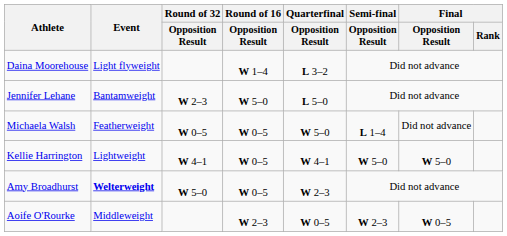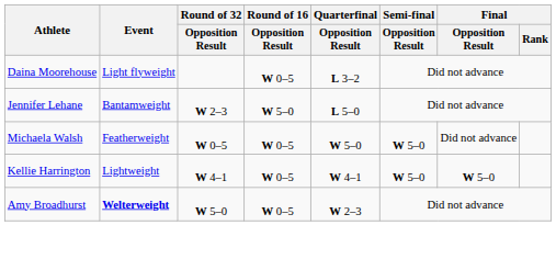Daina Moorehouse | Round of 16 / Opposition Result: W 1–4 -> W 0–5
Michaela Walsh | Semi-final / Opposition Result: L 1–4 -> W 5–0
- row: Aoife O'Rourke | Middleweight | W 2–3 | W 0–5 | W 2–3 | W 0–5
